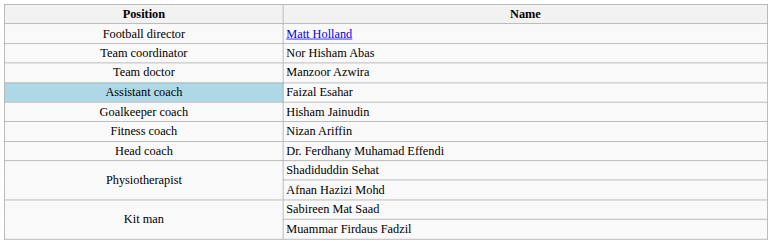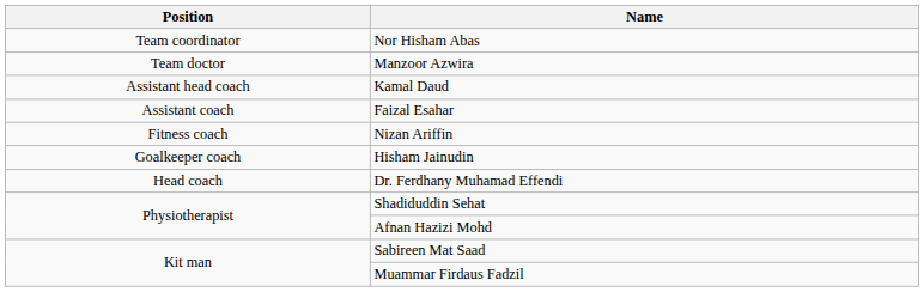- row: Football director | Matt Holland
+ row: Assistant head coach | Kamal Daud
Faizal Esahar | Position: lightblue background -> no background
rows swapped: Hisham Jainudin <-> Nizan Ariffin
